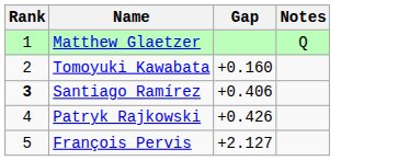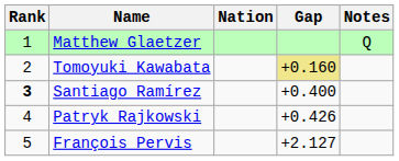+ column: Nation
Tomoyuki Kawabata | Gap: no background -> khaki background
Santiago Ramírez | Gap: +0.406 -> +0.400
